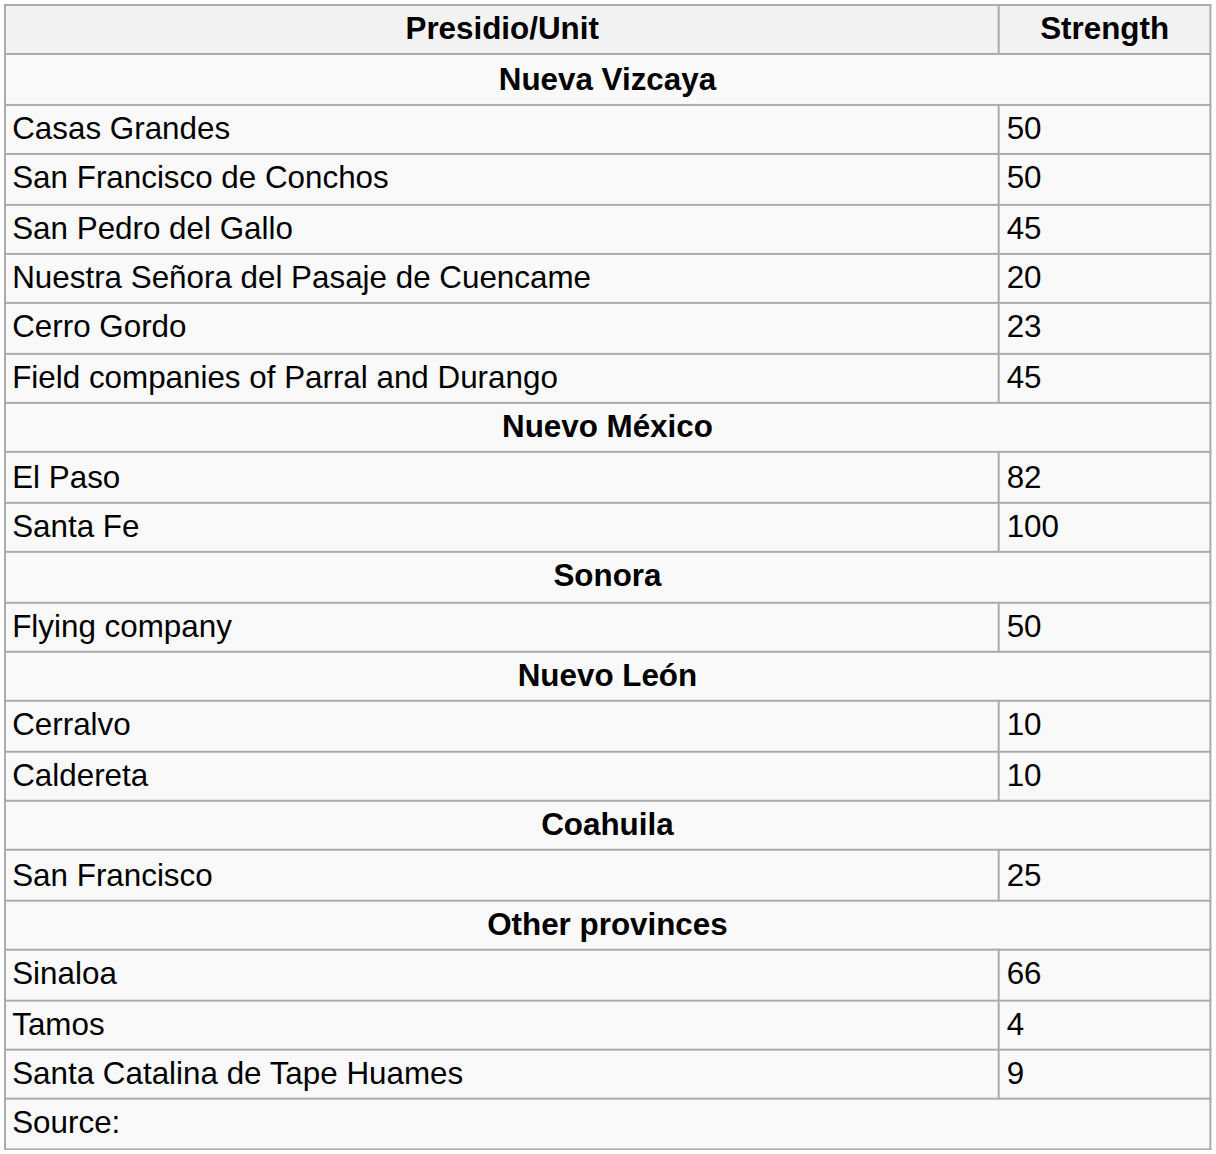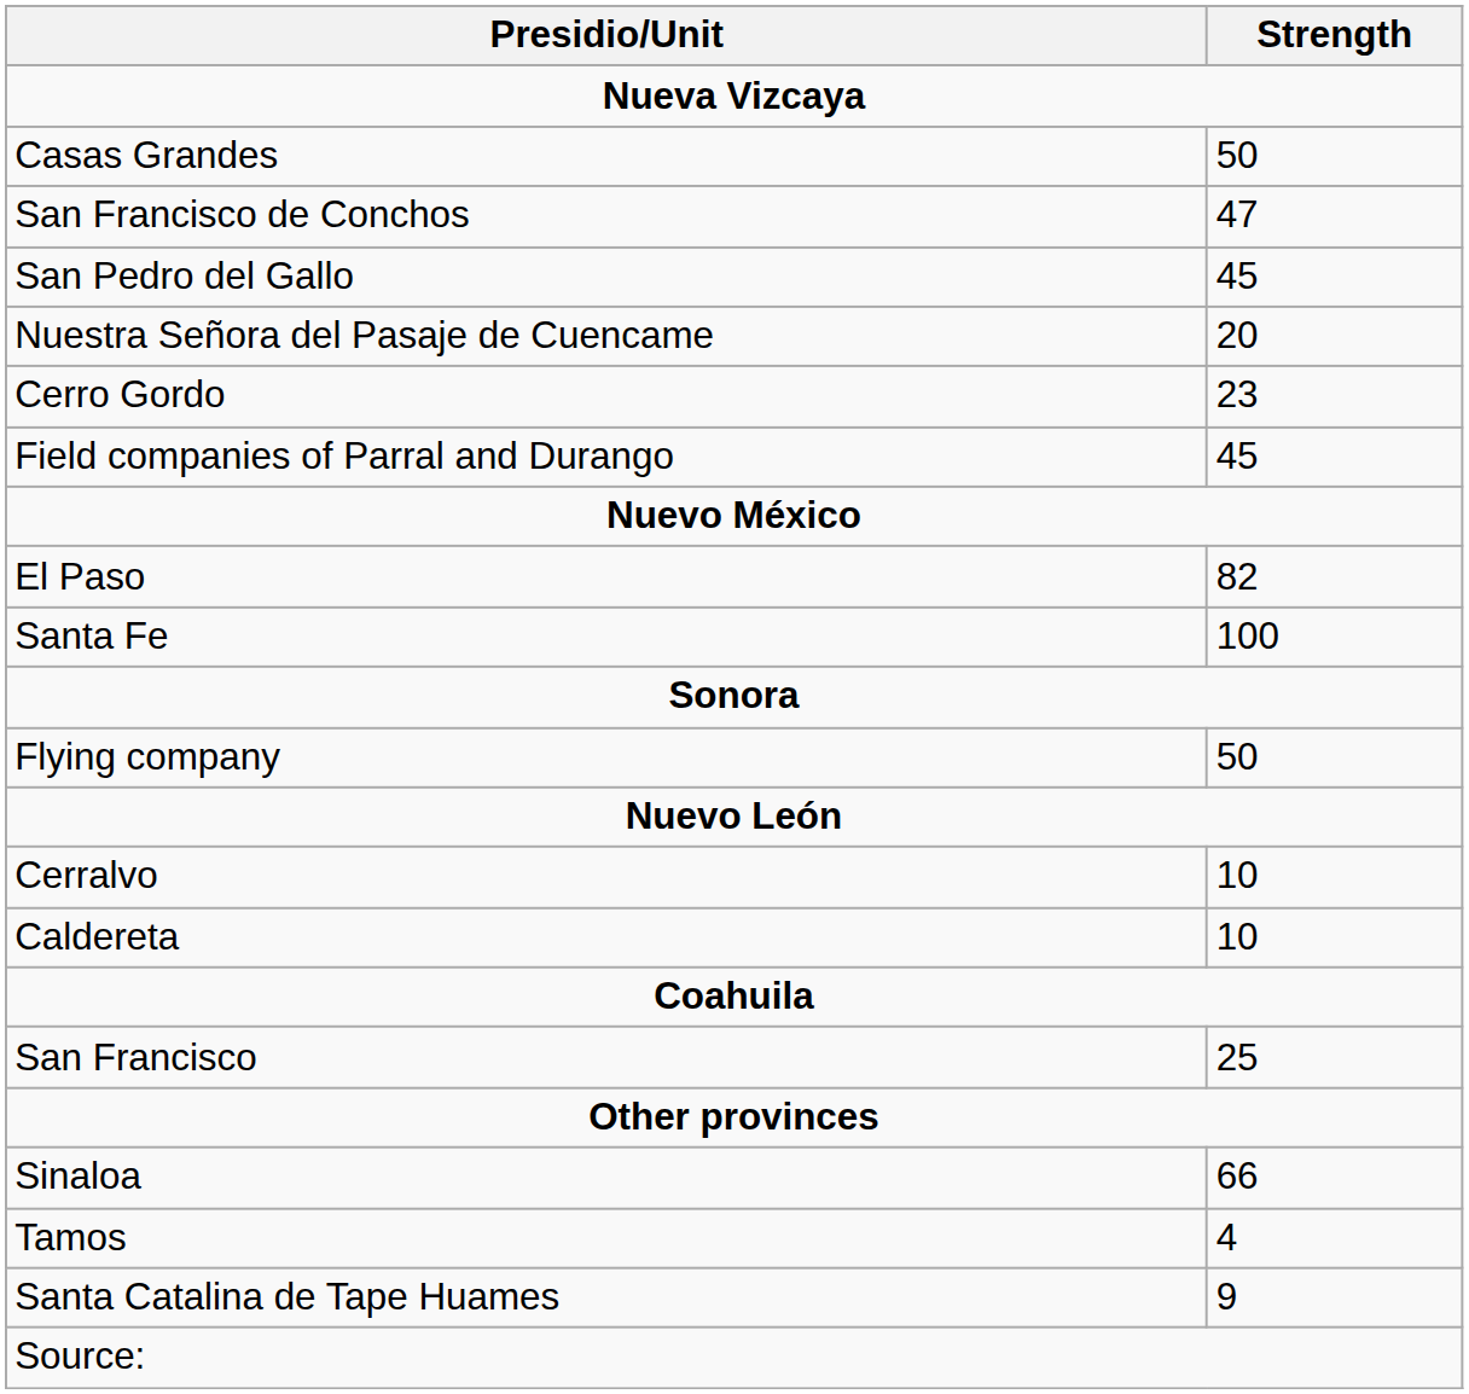San Francisco de Conchos | Strength: 50 -> 47
